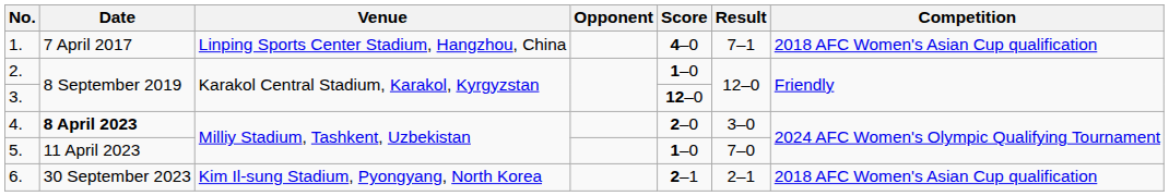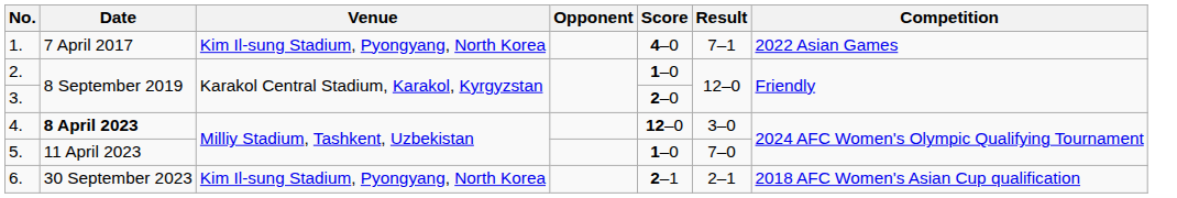1. | Venue: Linping Sports Center Stadium, Hangzhou, China -> Kim Il-sung Stadium, Pyongyang, North Korea
1. | Competition: 2018 AFC Women's Asian Cup qualification -> 2022 Asian Games
3. | Score: 12–0 -> 2–0
4. | Score: 2–0 -> 12–0
